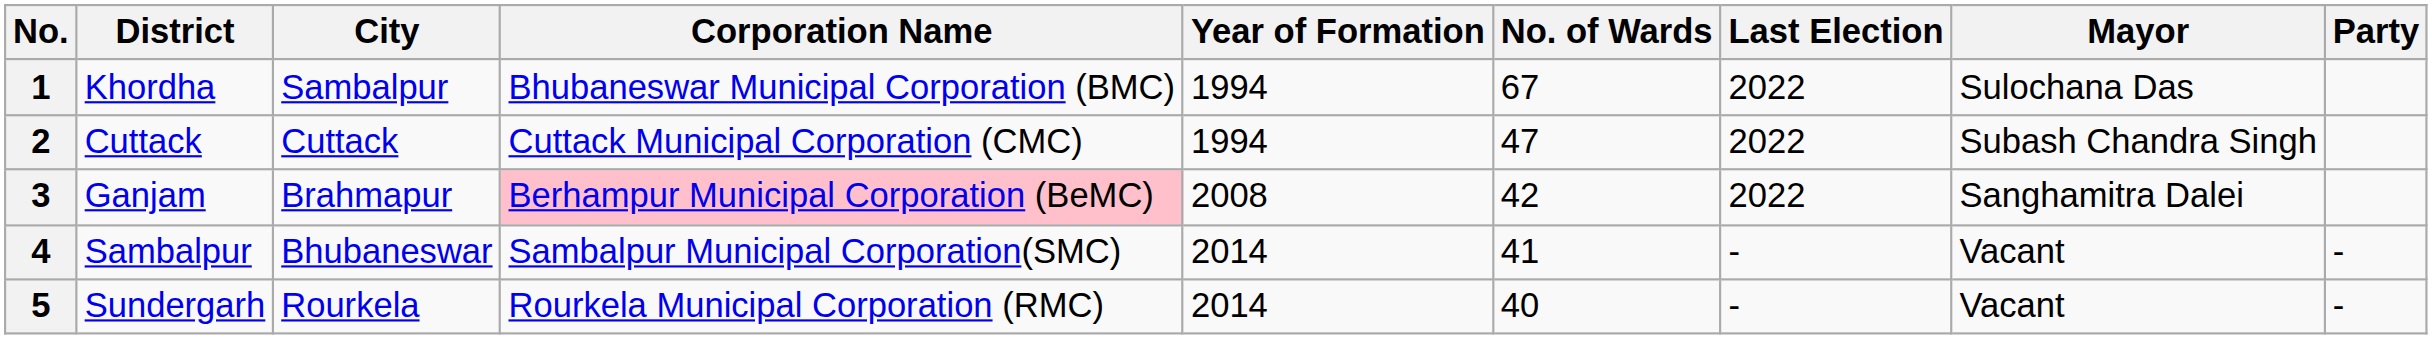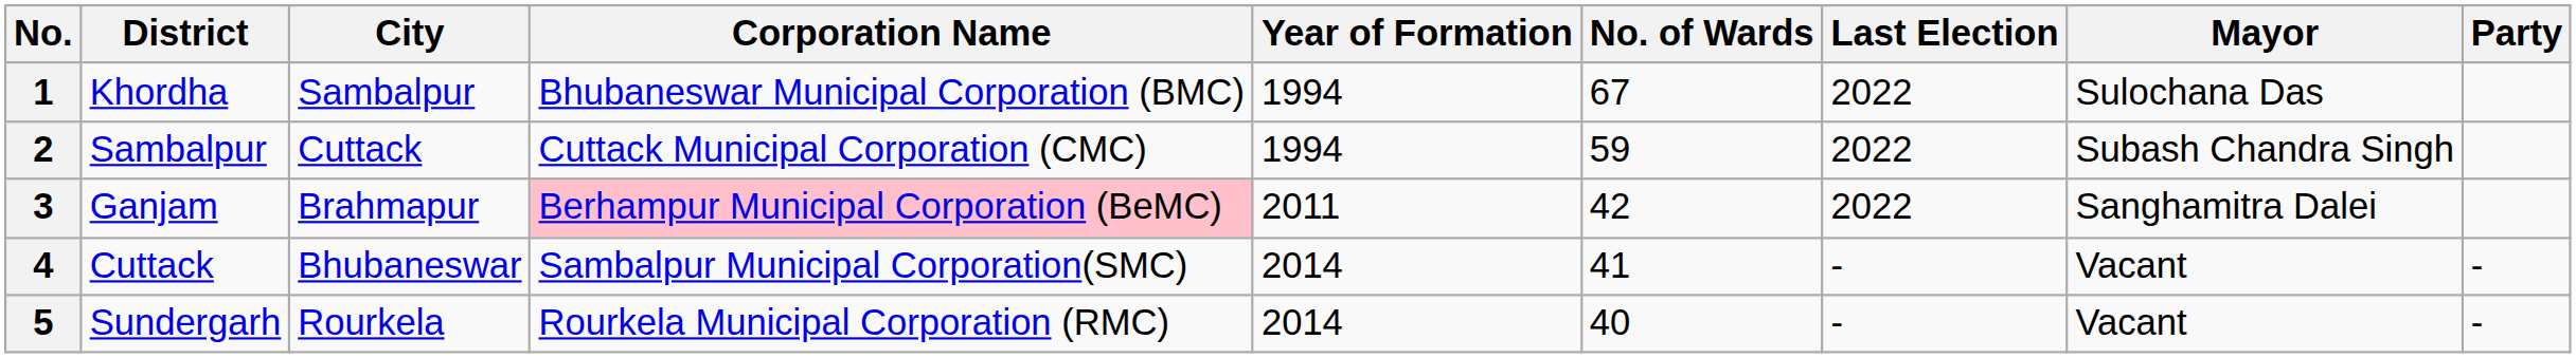2 | District: Cuttack -> Sambalpur
2 | No. of Wards: 47 -> 59
3 | Year of Formation: 2008 -> 2011
4 | District: Sambalpur -> Cuttack
